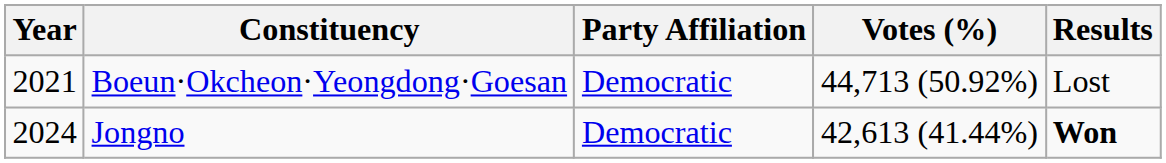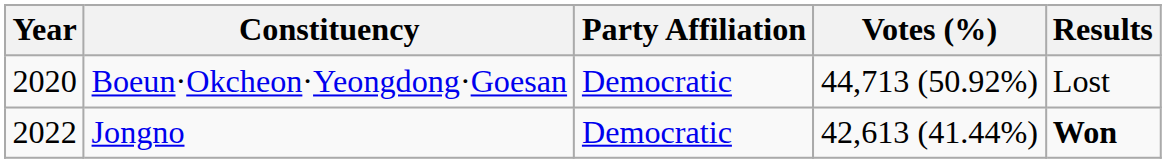Boeun·Okcheon·Yeongdong·Goesan | Year: 2021 -> 2020
Jongno | Year: 2024 -> 2022
